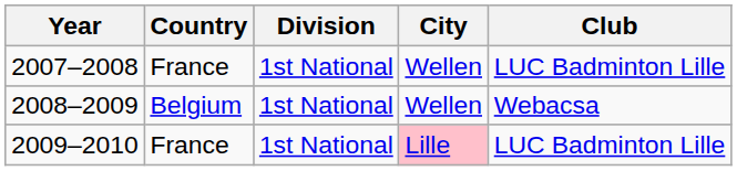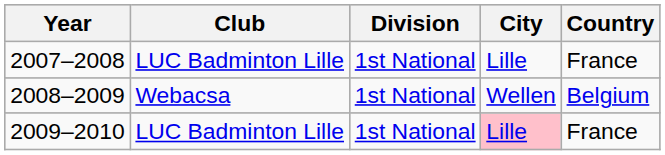columns swapped: Club <-> Country
2007–2008 | City: Wellen -> Lille
